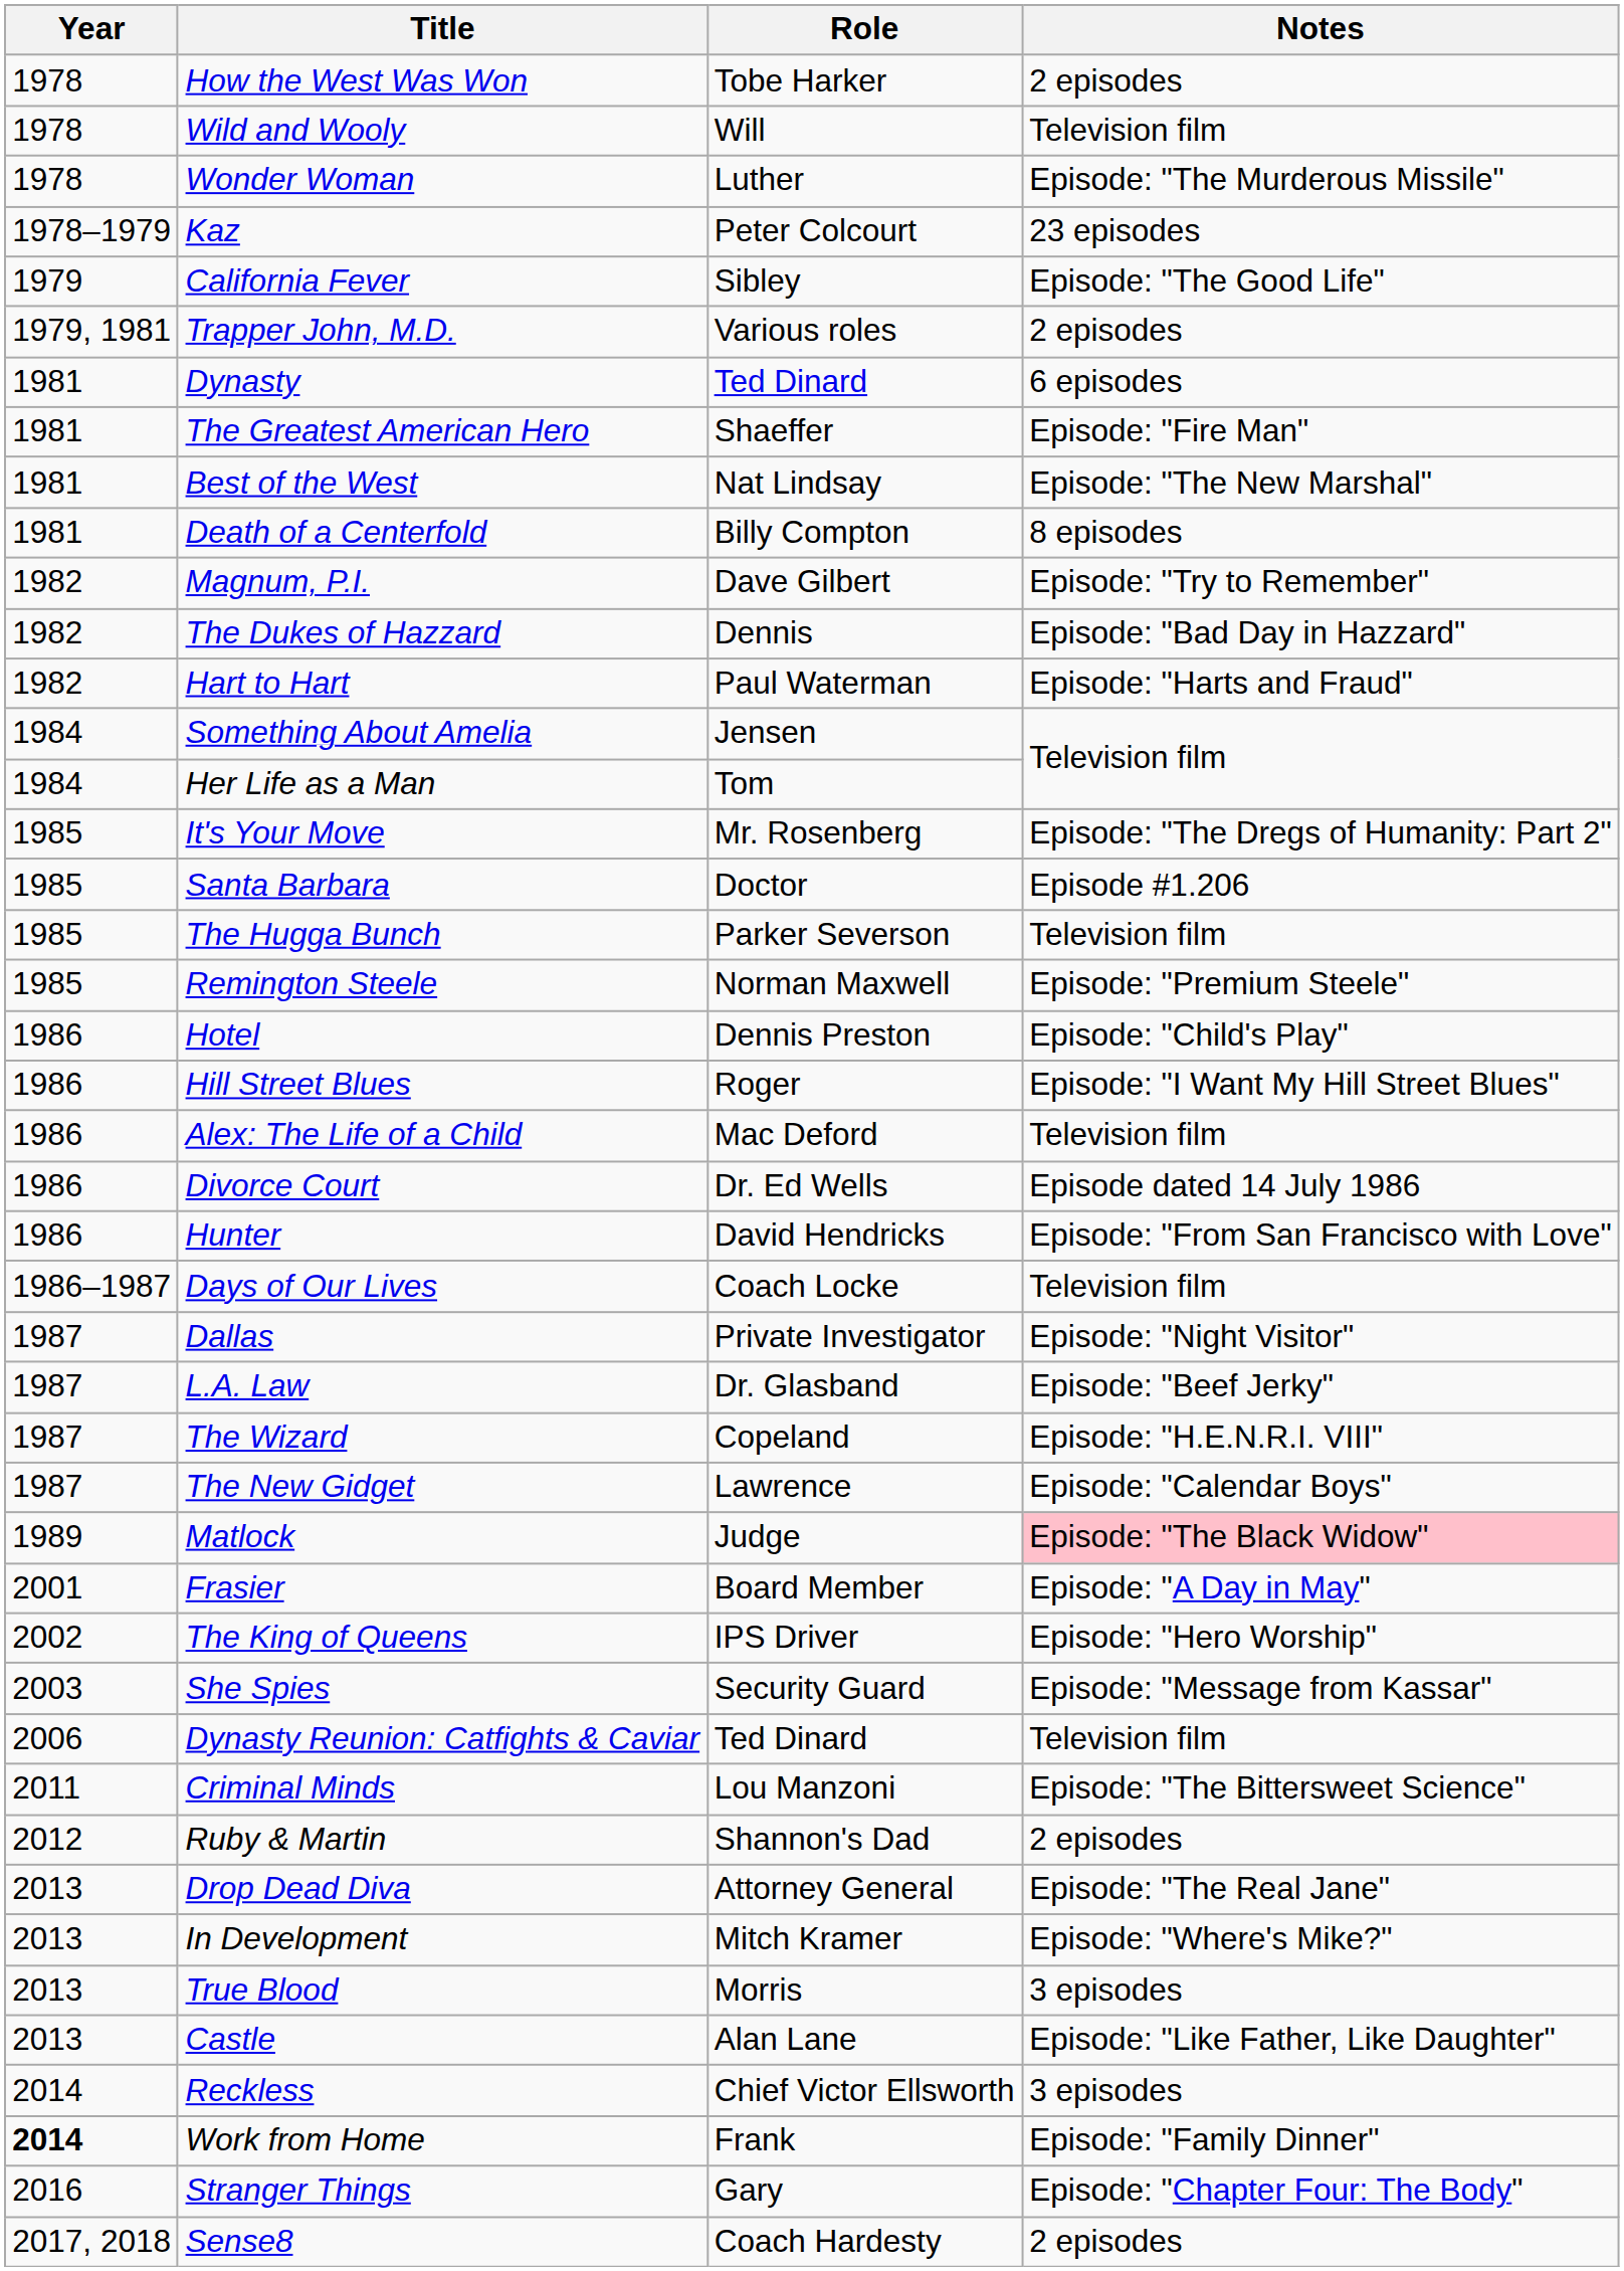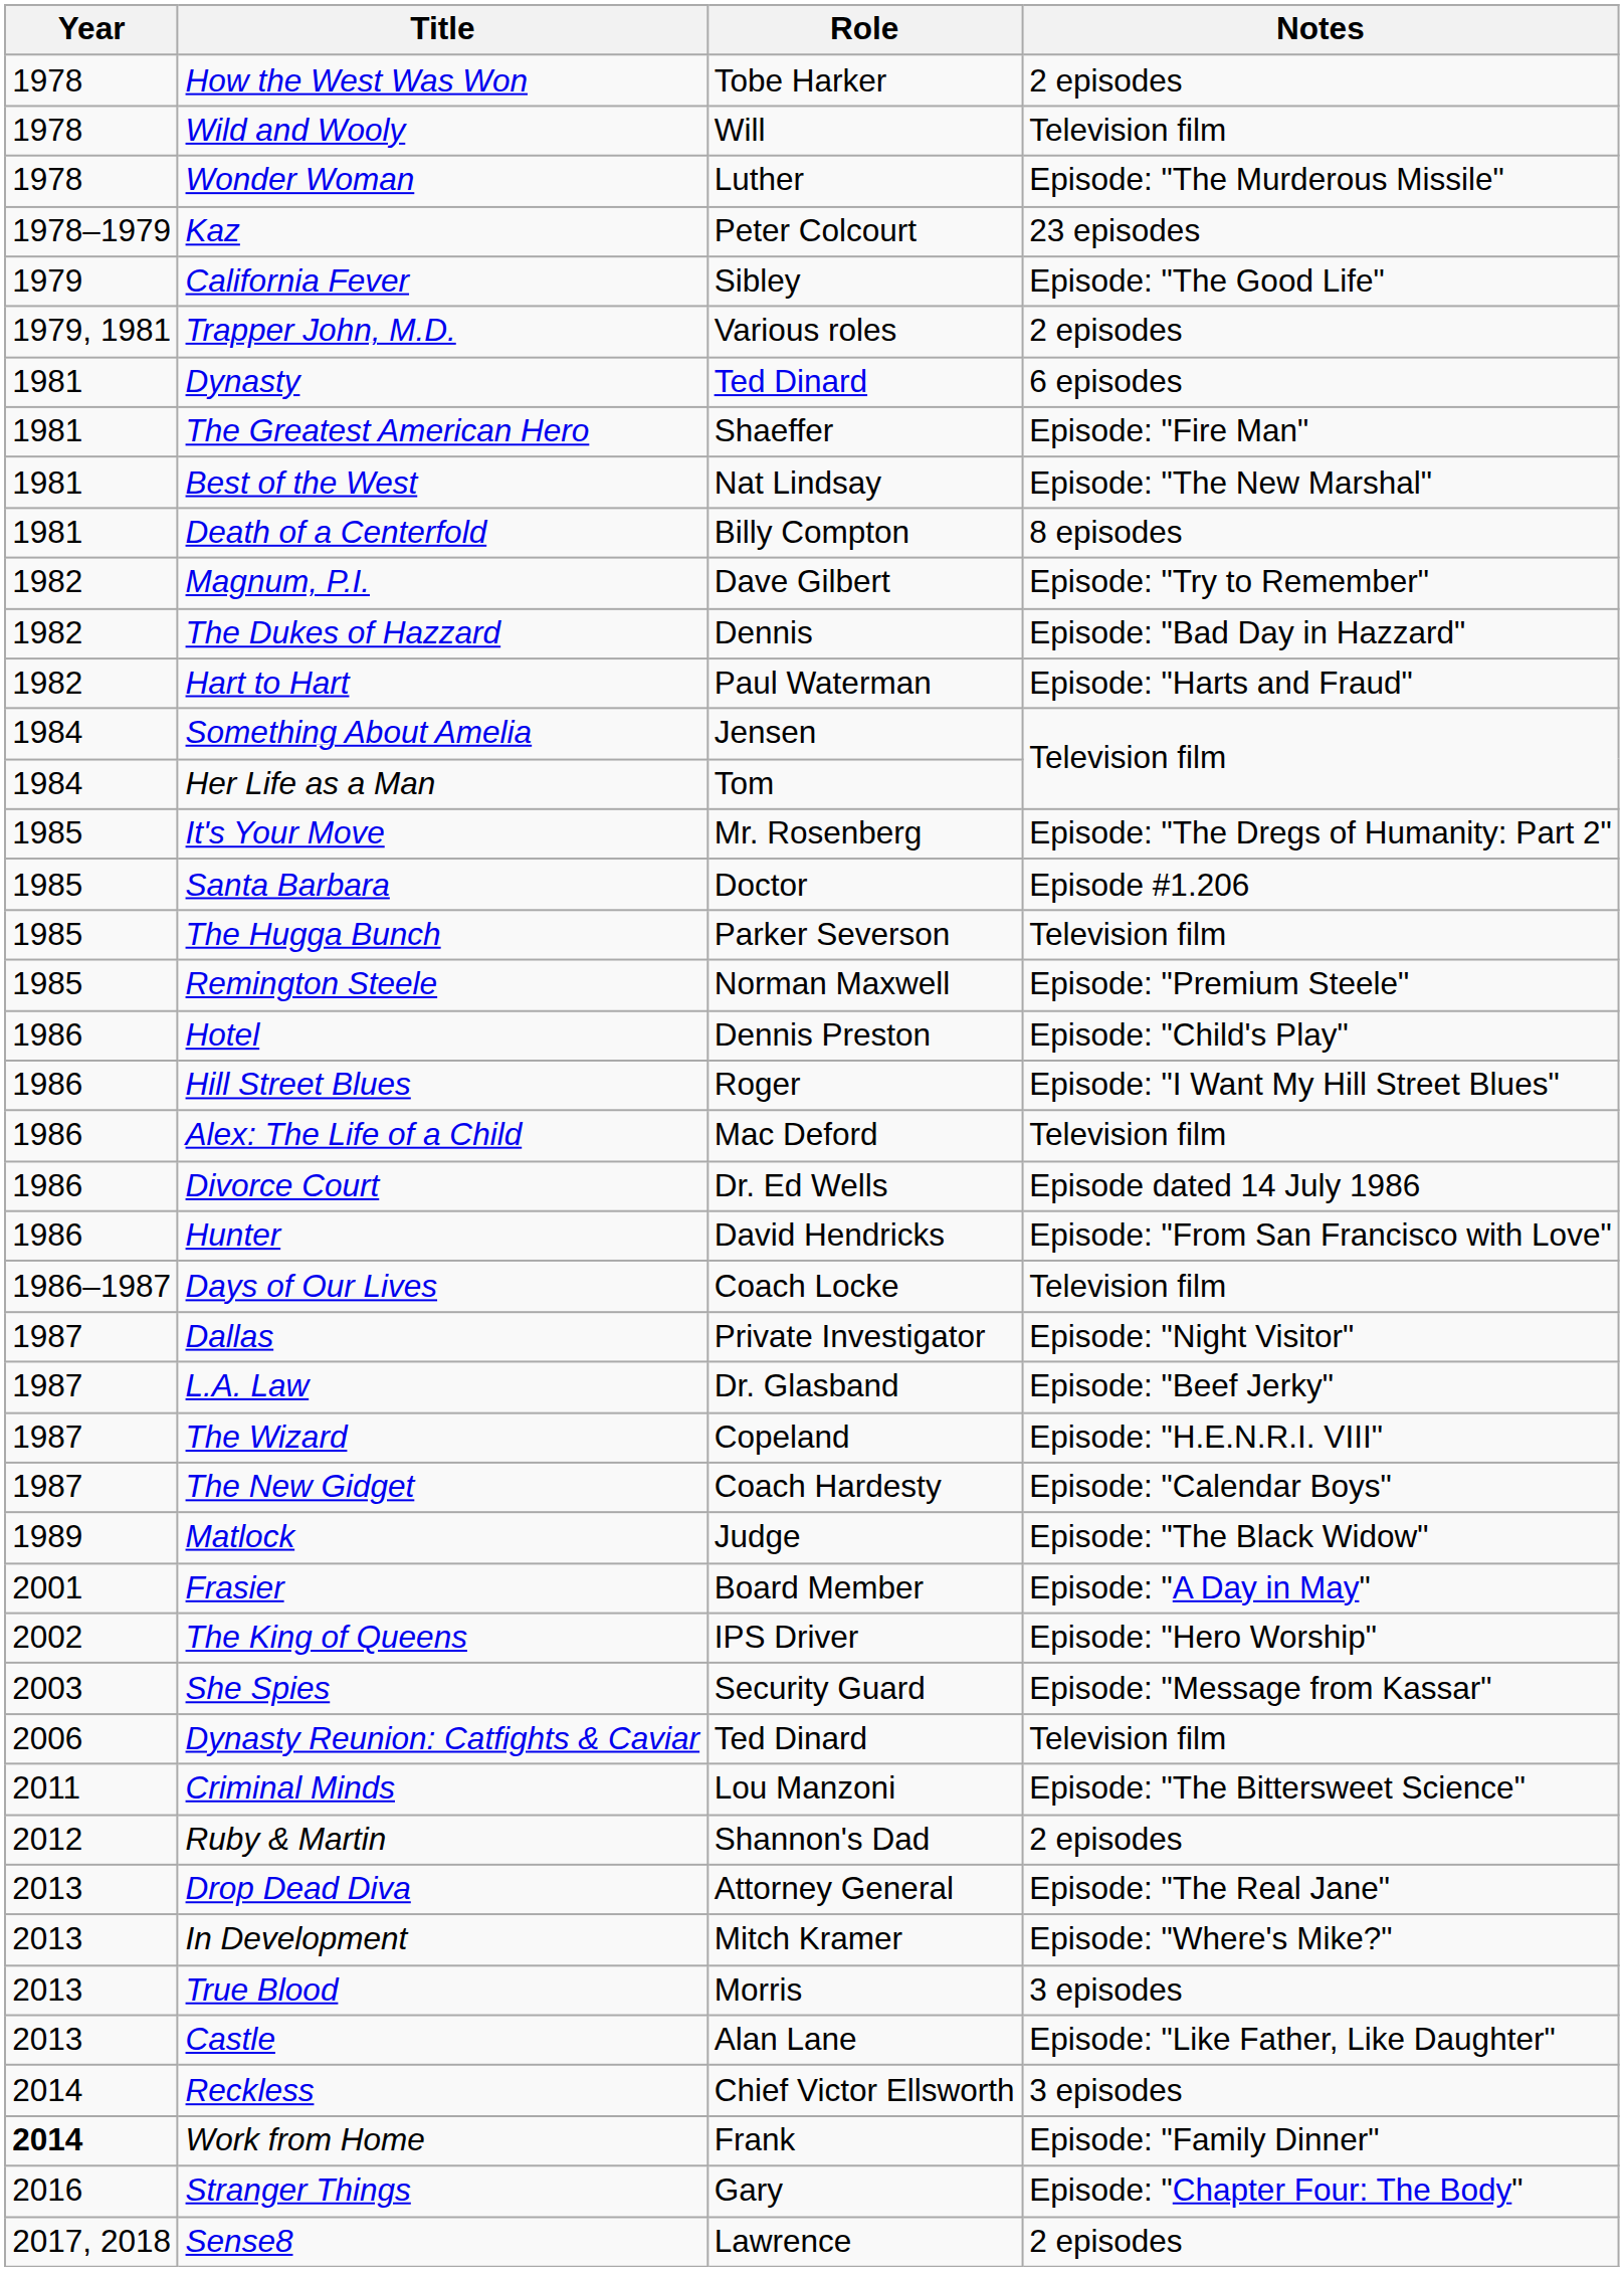The New Gidget | Role: Lawrence -> Coach Hardesty
Matlock | Notes: pink background -> no background
Sense8 | Role: Coach Hardesty -> Lawrence
